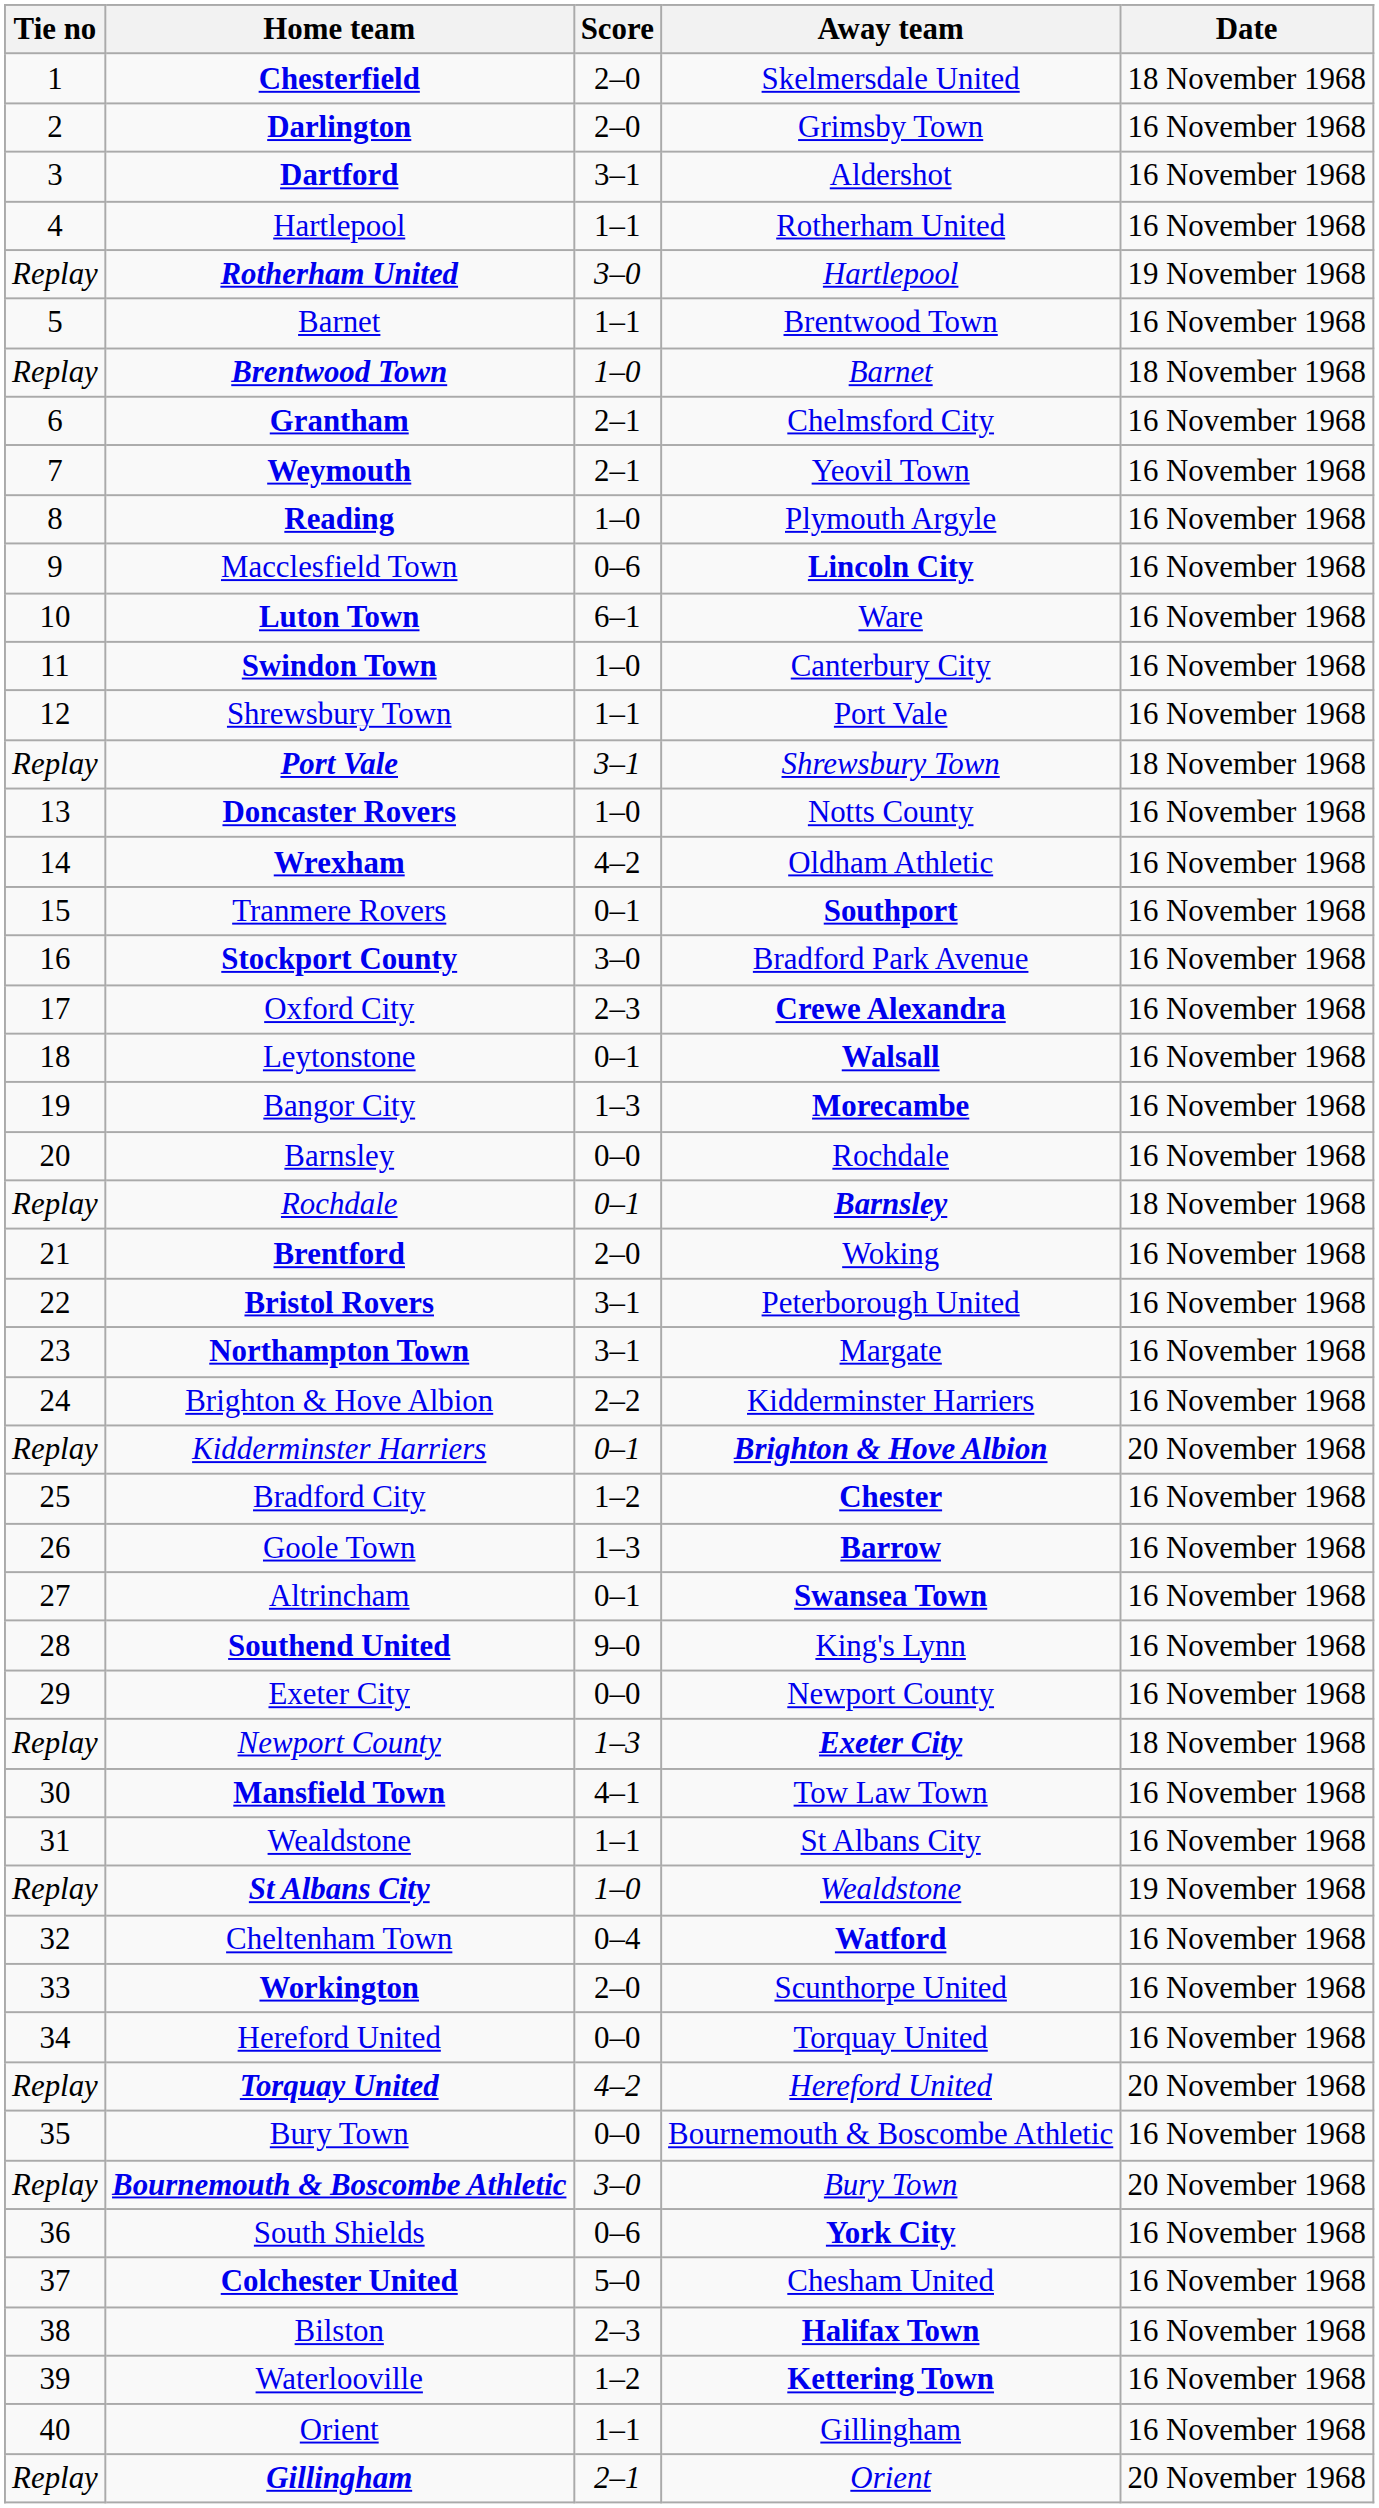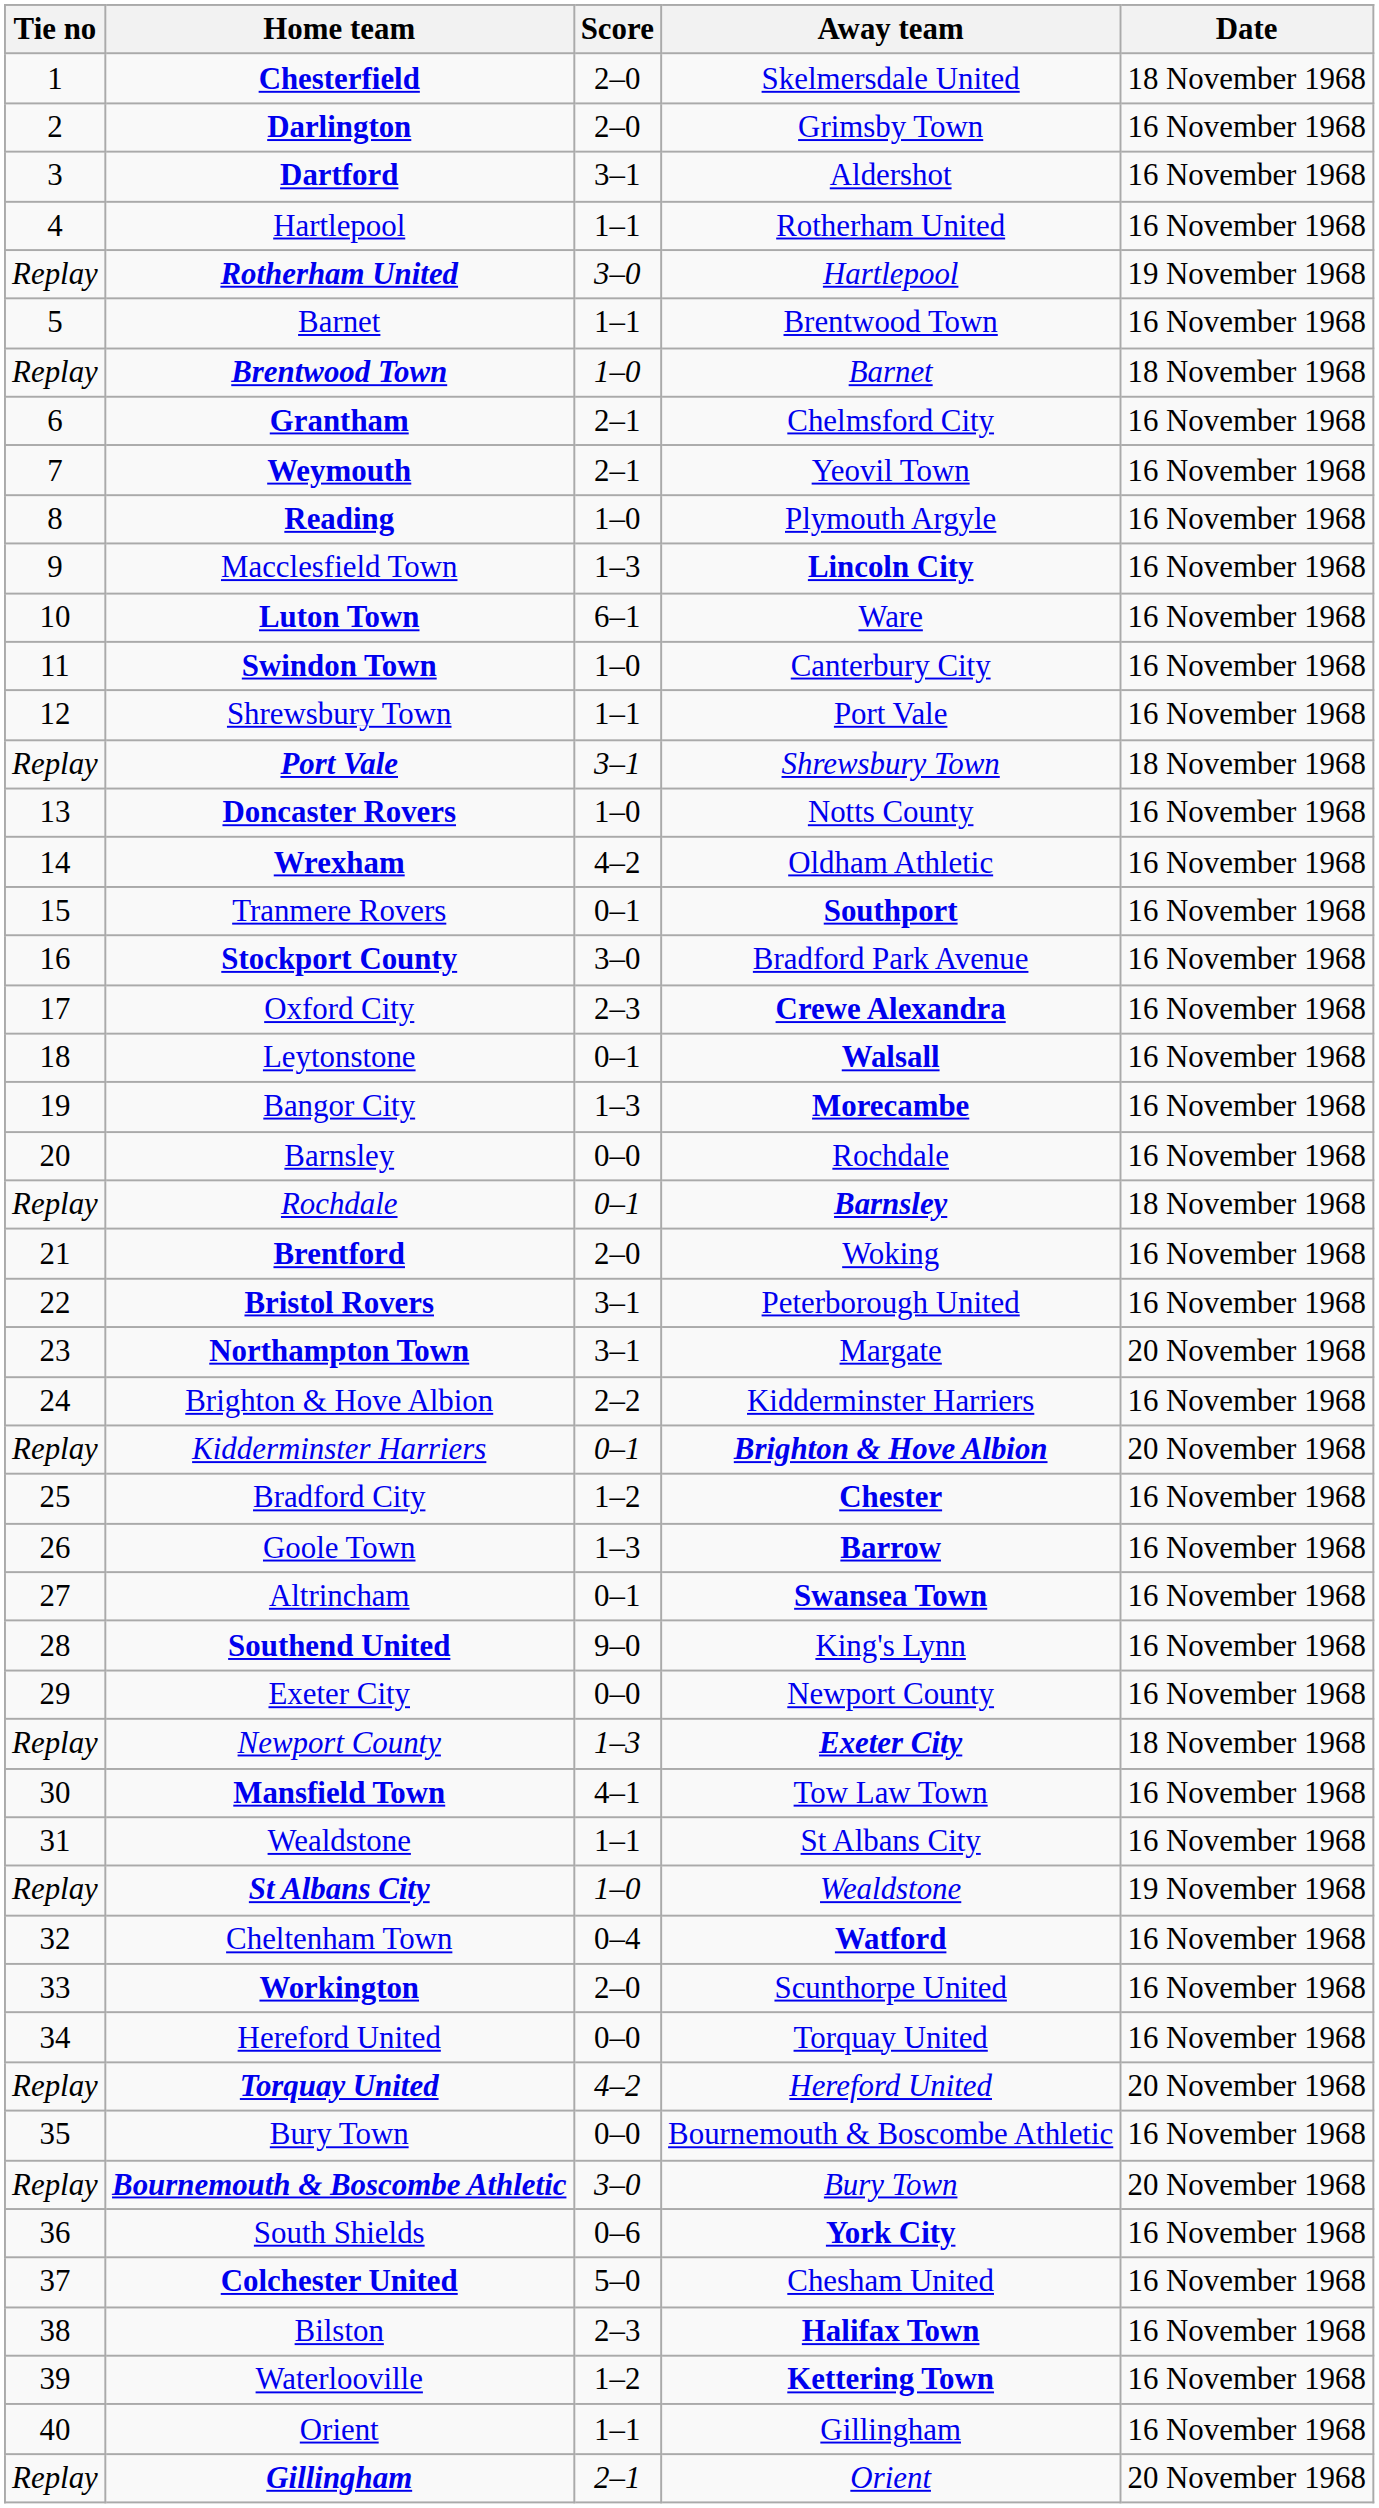Macclesfield Town | Score: 0–6 -> 1–3
Northampton Town | Date: 16 November 1968 -> 20 November 1968
